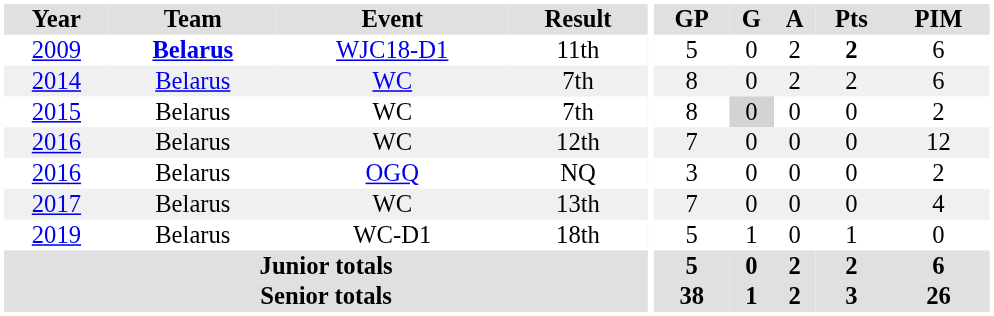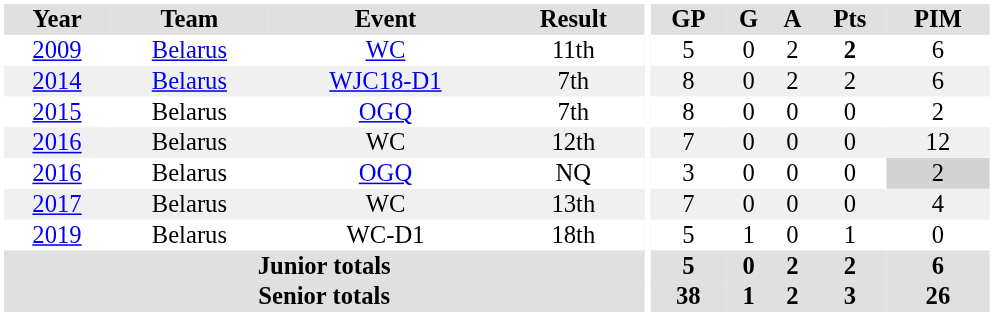2009 | Team: bold -> normal
2009 | Event: WJC18-D1 -> WC
2014 | Event: WC -> WJC18-D1
2015 | Event: WC -> OGQ
2015 | G: lightgrey background -> no background
2016 / NQ | PIM: no background -> lightgrey background
